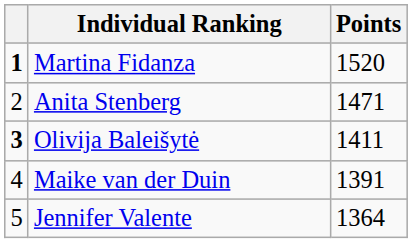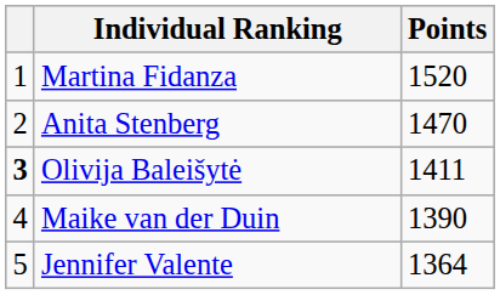Martina Fidanza | column 1: bold -> normal
Anita Stenberg | Points: 1471 -> 1470
Maike van der Duin | Points: 1391 -> 1390
